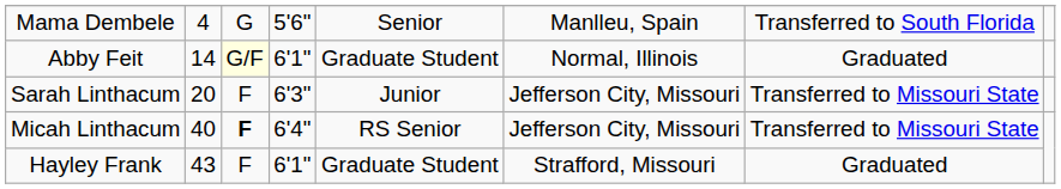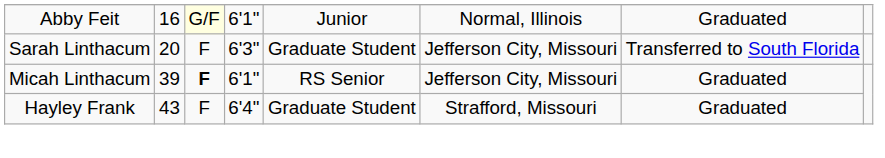- row: Mama Dembele | 4 | G | 5'6" | Senior | Manlleu, Spain | Transferred to South Florida
Abby Feit | column 2: 14 -> 16
Abby Feit | column 5: Graduate Student -> Junior
Sarah Linthacum | column 5: Junior -> Graduate Student
Sarah Linthacum | column 7: Transferred to Missouri State -> Transferred to South Florida
Micah Linthacum | column 2: 40 -> 39
Micah Linthacum | column 4: 6'4" -> 6'1"
Micah Linthacum | column 7: Transferred to Missouri State -> Graduated
Hayley Frank | column 4: 6'1" -> 6'4"
